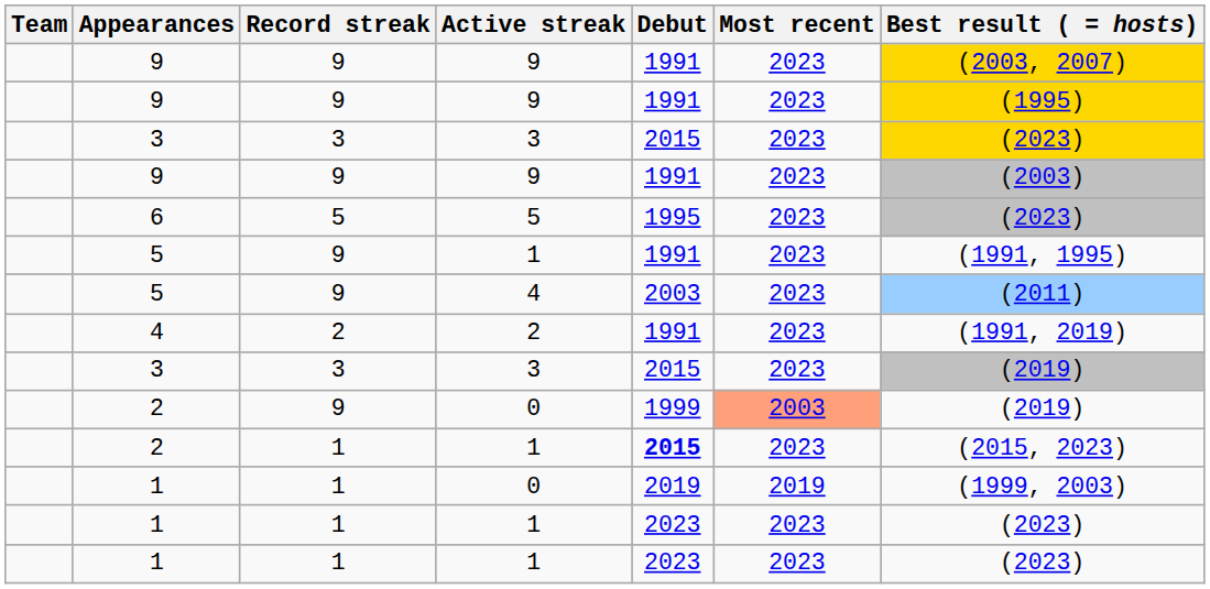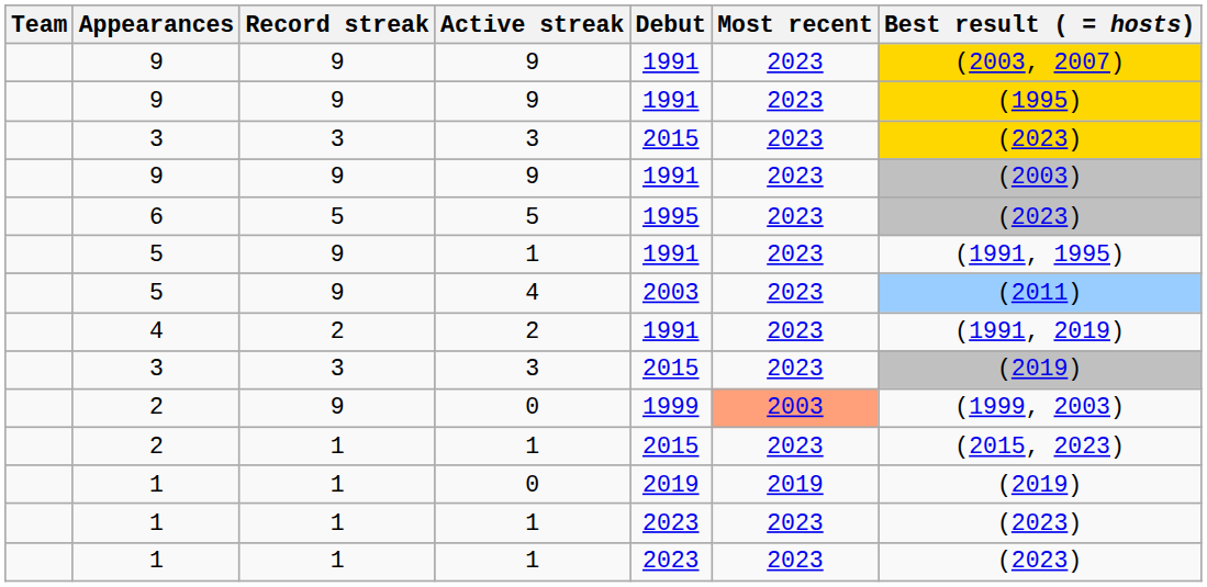2 / 0 | Best result ( = hosts): (2019) -> (1999, 2003)
2 / 1 | Debut: bold -> normal
1 / 0 | Best result ( = hosts): (1999, 2003) -> (2019)
